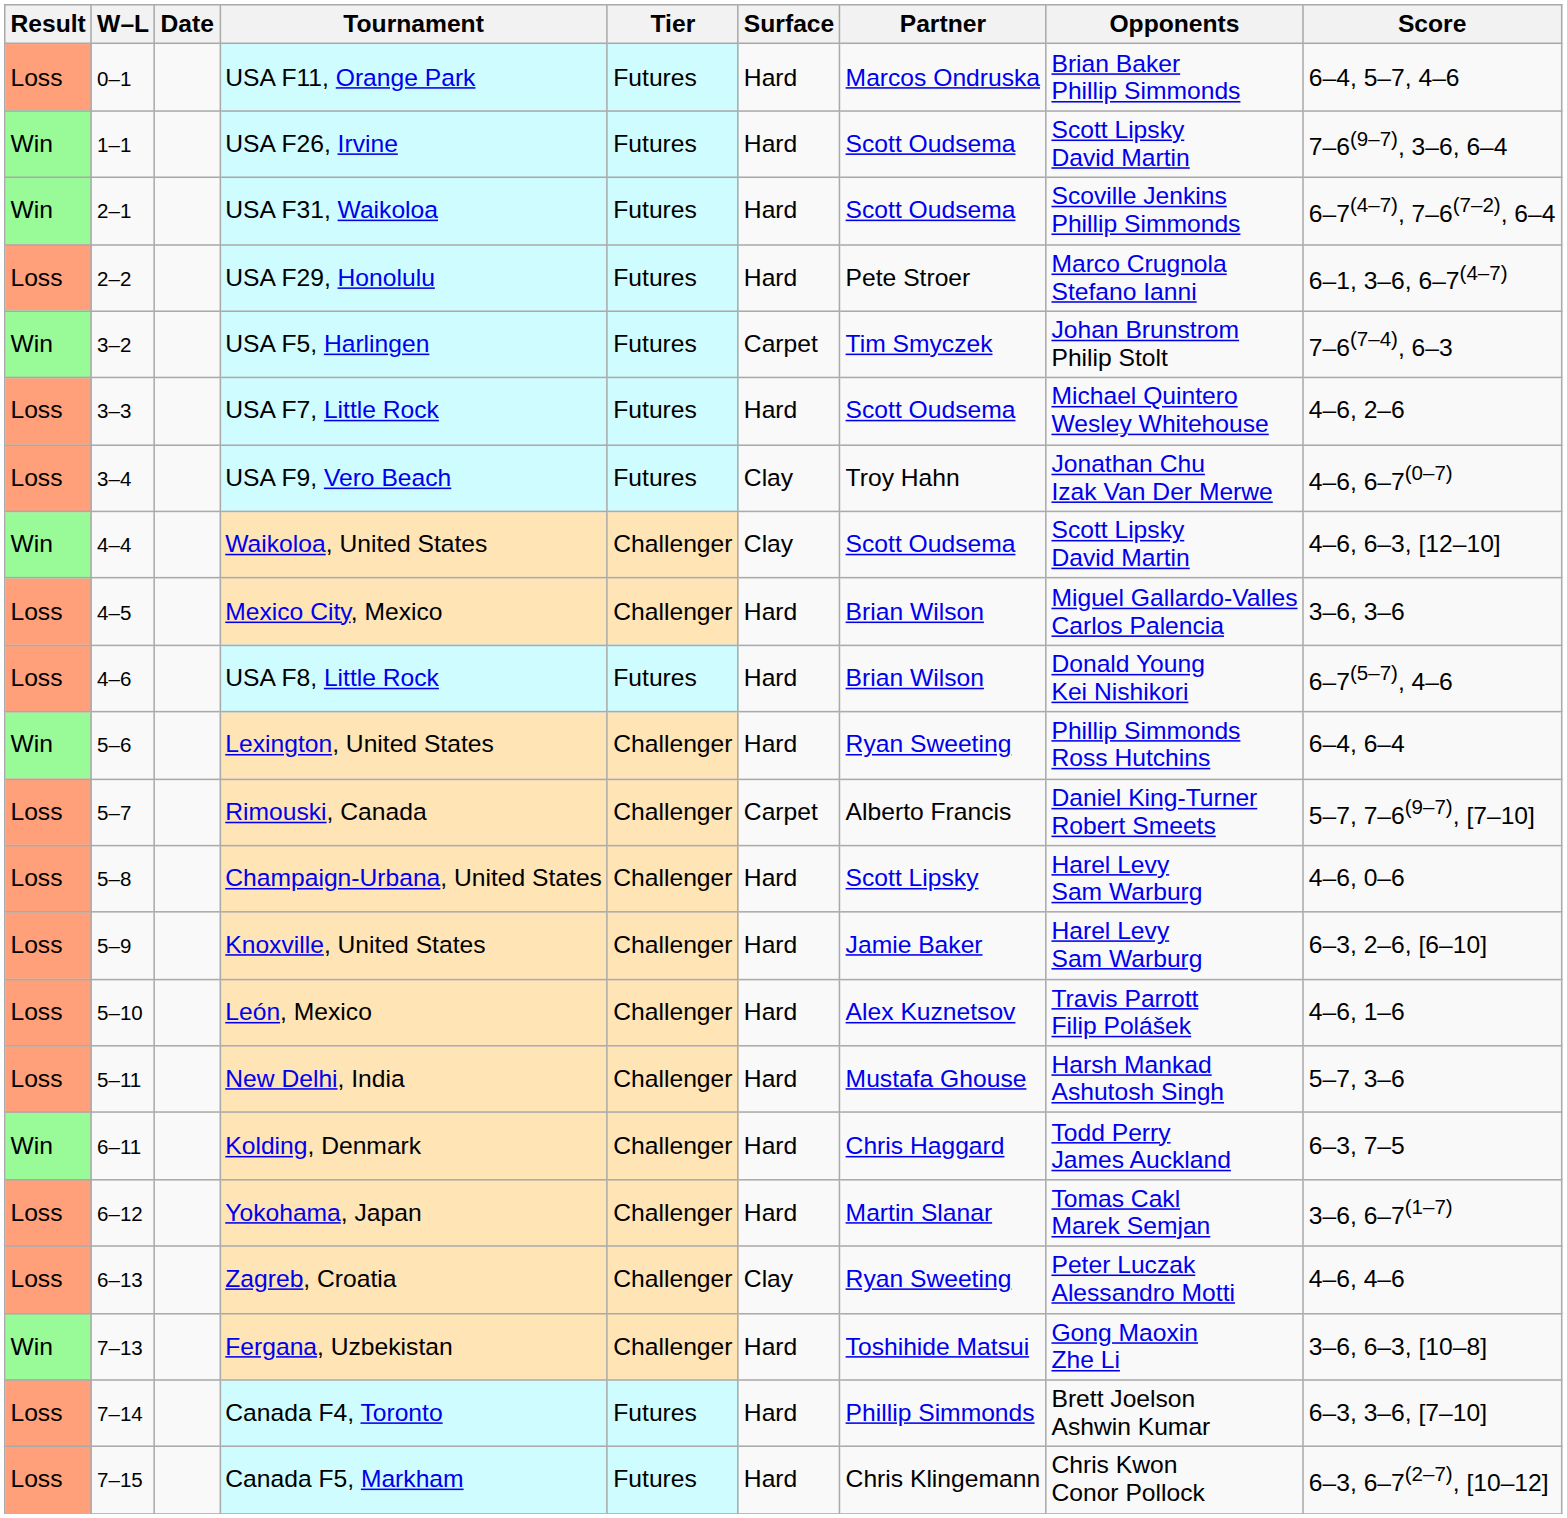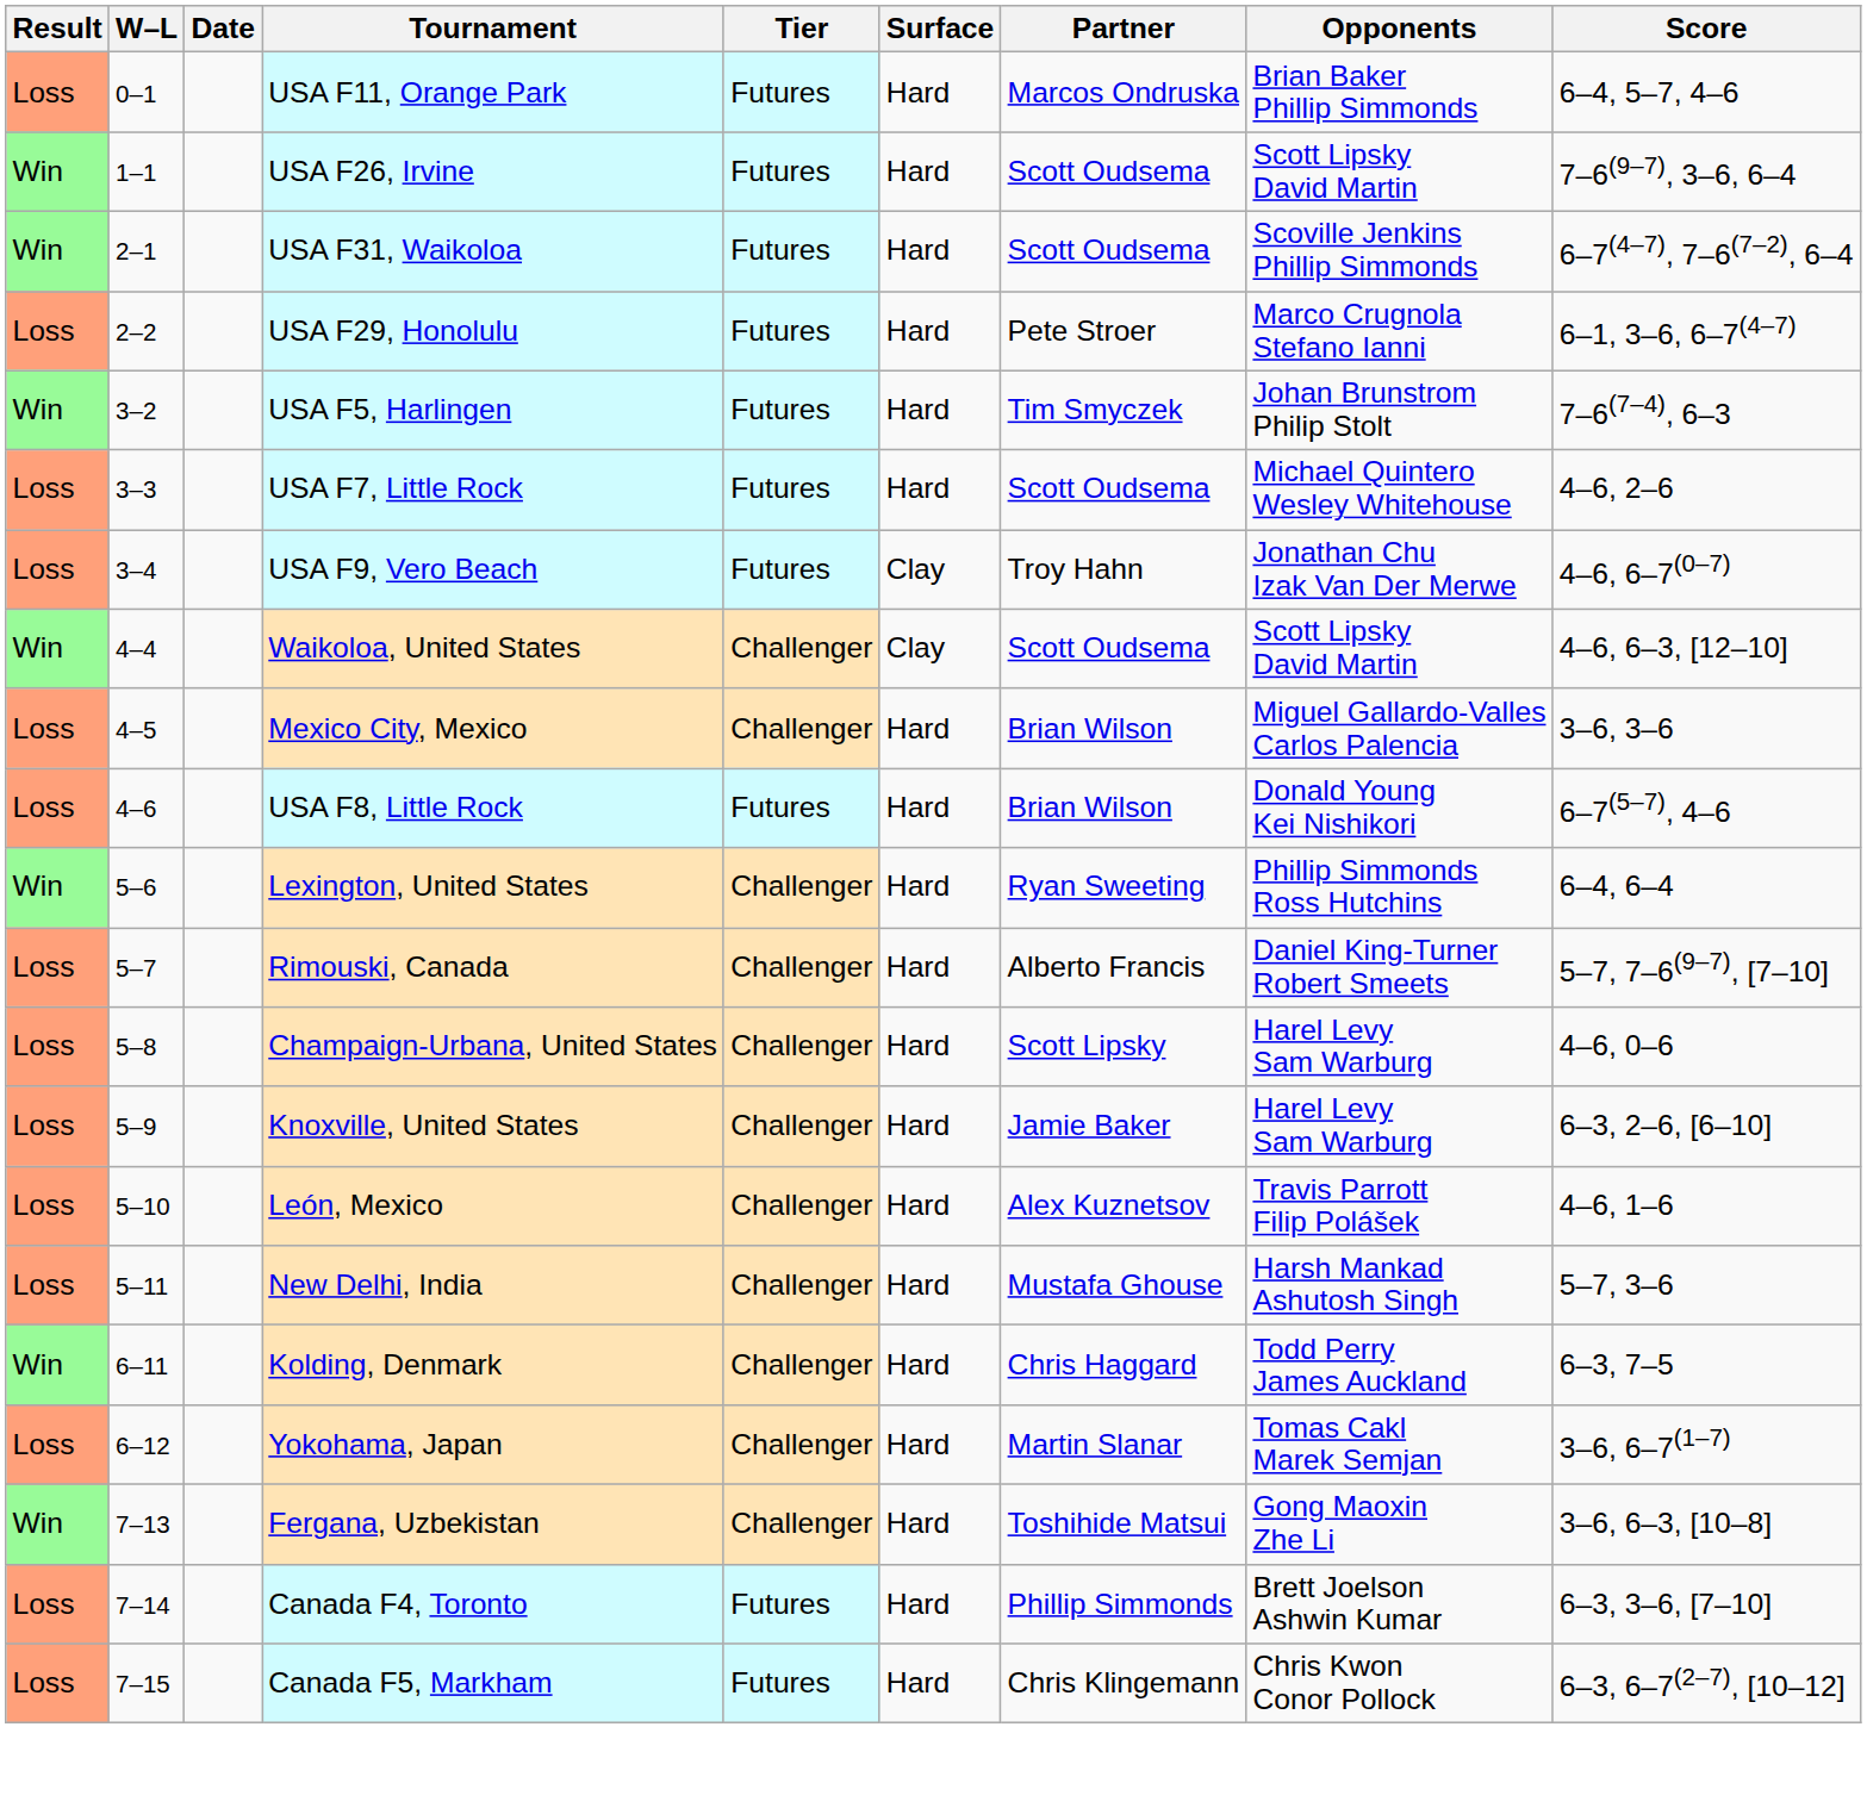USA F5, Harlingen | Surface: Carpet -> Hard
Rimouski, Canada | Surface: Carpet -> Hard
- row: Loss | 6–13 | Zagreb, Croatia | Challenger | Clay | Ryan Sweeting | Peter Luczak Alessandro Motti | 4–6, 4–6
